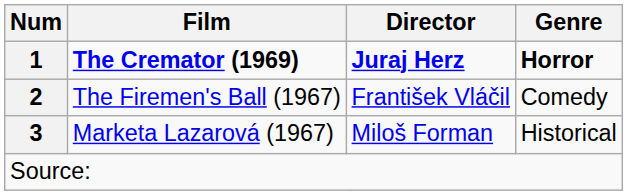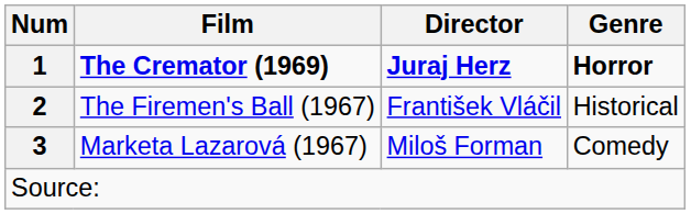The Firemen's Ball (1967) | Genre: Comedy -> Historical
Marketa Lazarová (1967) | Genre: Historical -> Comedy
